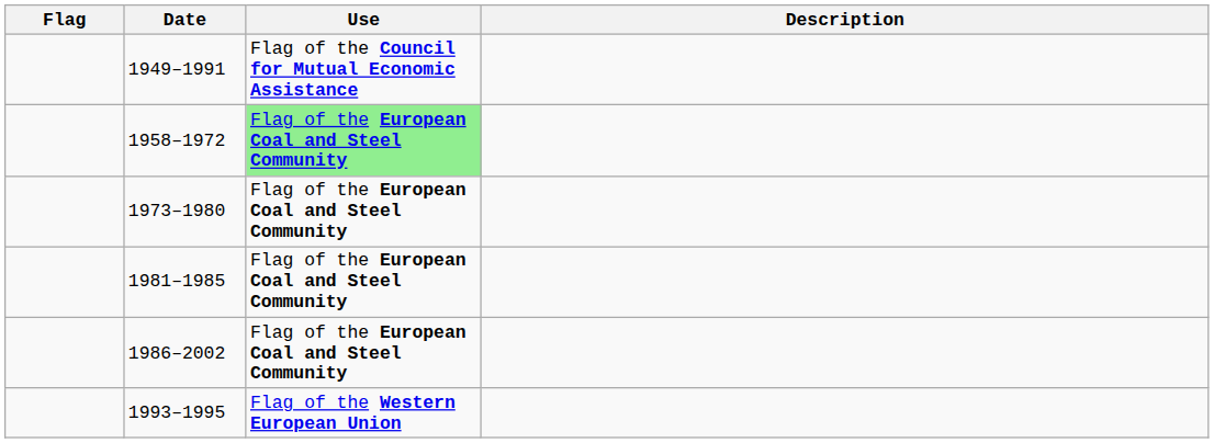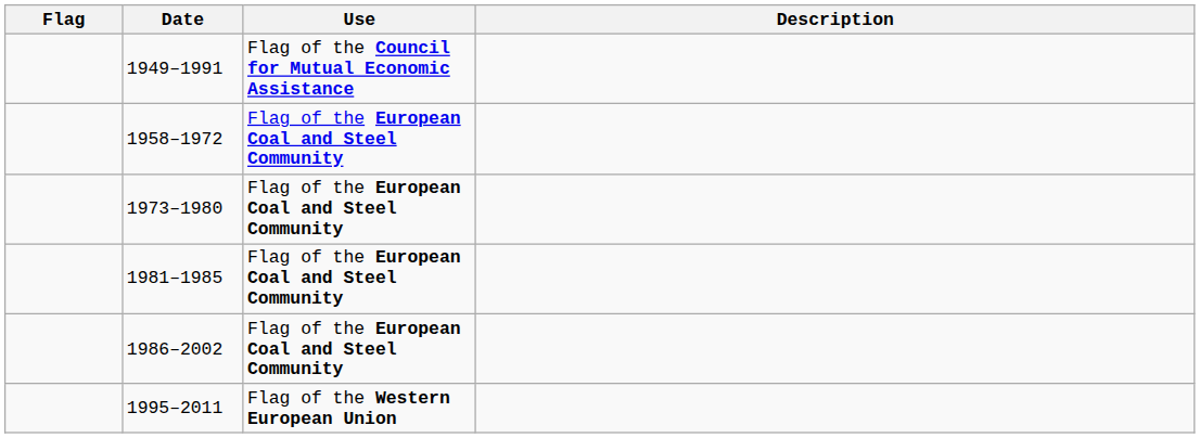1958–1972 | Use: lightgreen background -> no background
- row: 1993–1995 | Flag of the Western European Union
+ row: 1995–2011 | Flag of the Western European Union
